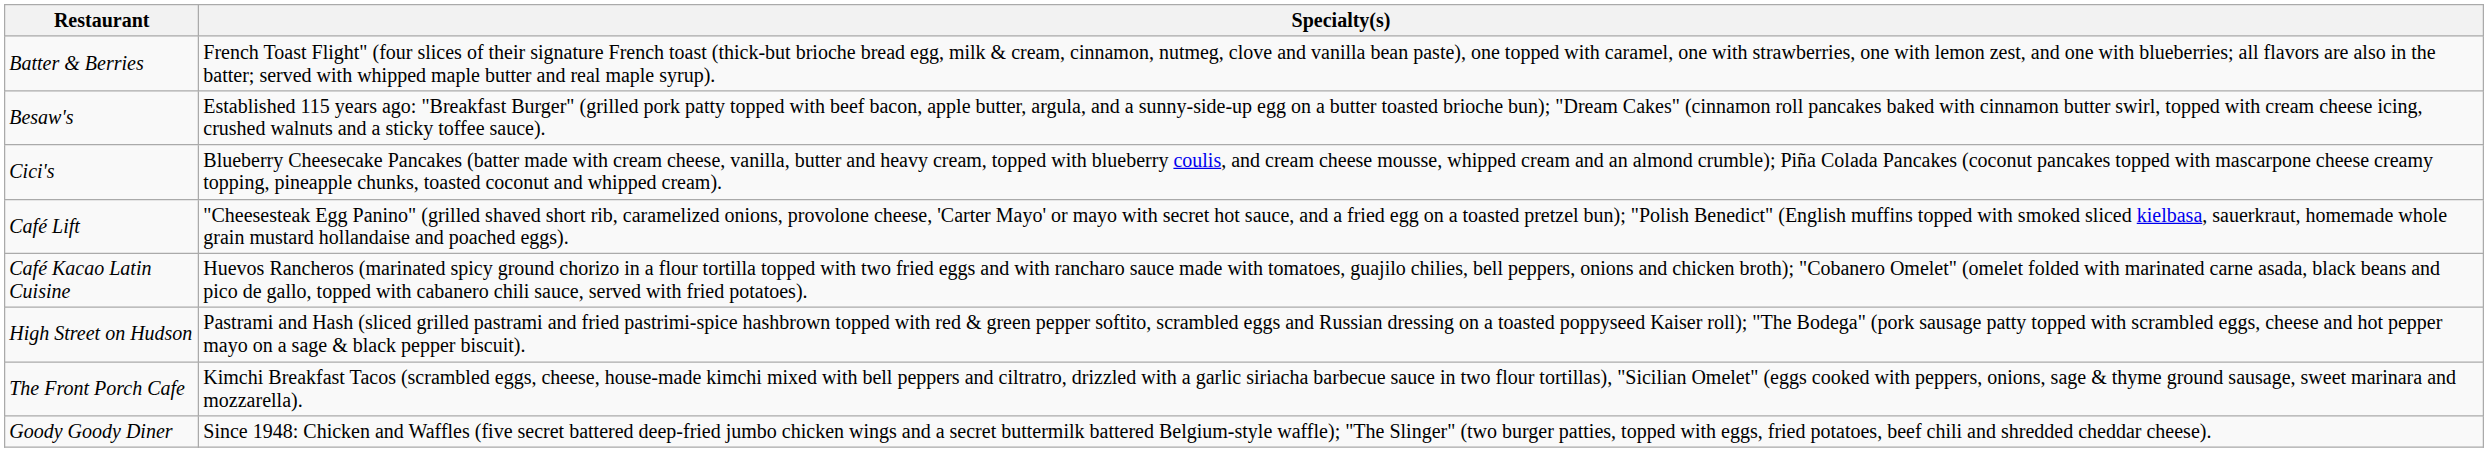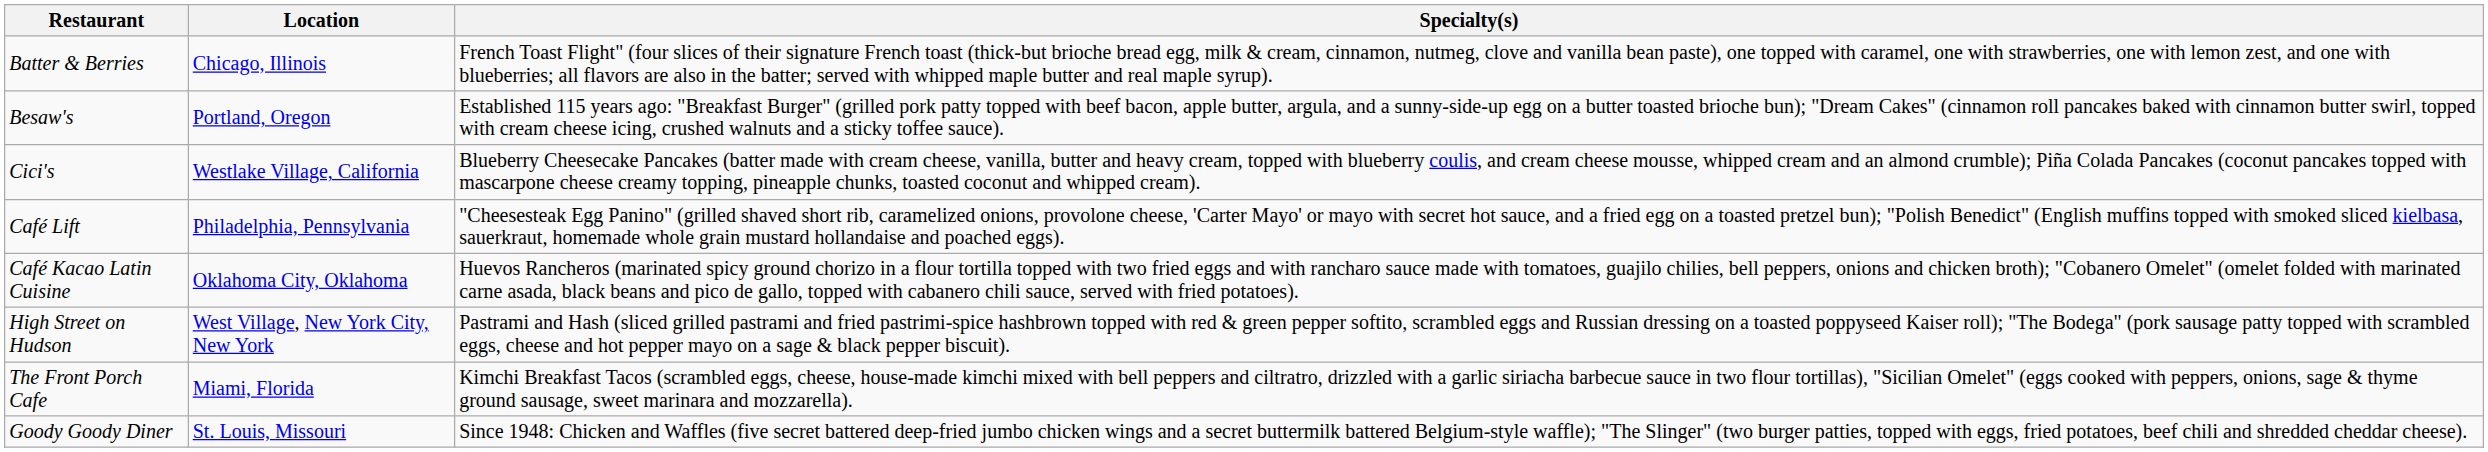+ column: Location | Chicago, Illinois | Portland, Oregon | Westlake Village, California | Philadelphia, Pennsylvania | Oklahoma City, Oklahoma | West Village, New York City, New York | Miami, Florida | St. Louis, Missouri
